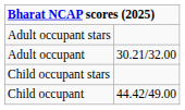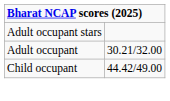- row: Child occupant stars
